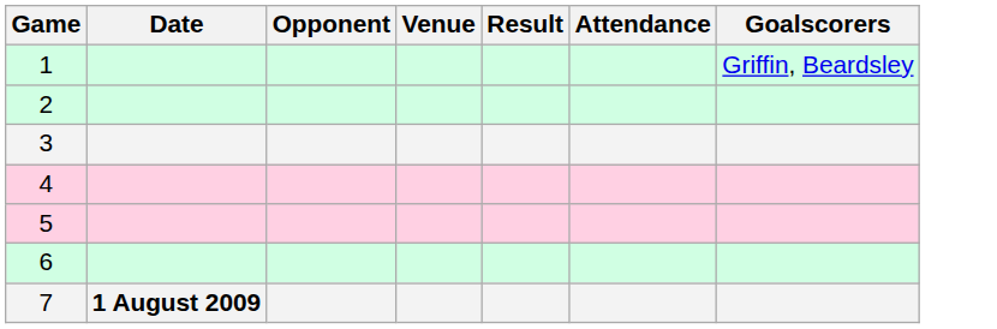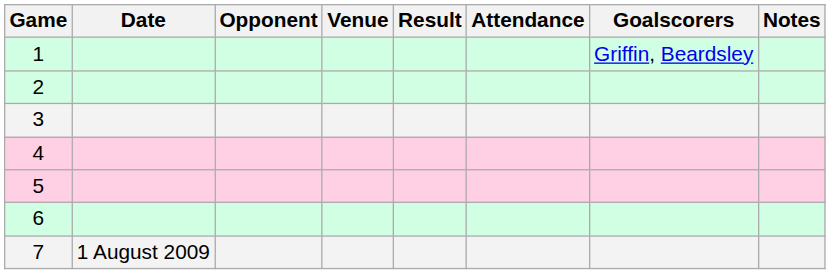+ column: Notes
7 | Date: bold -> normal
